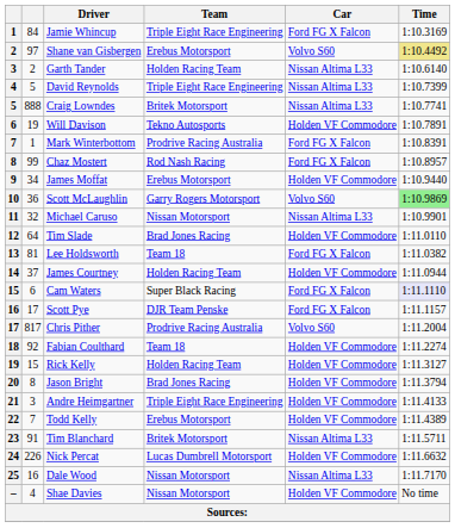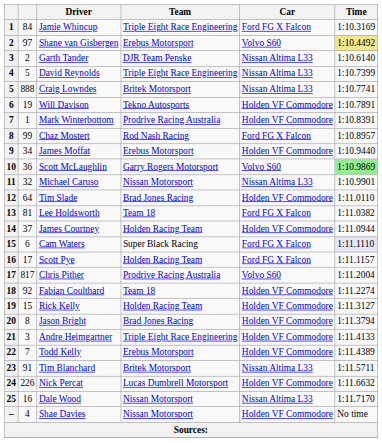Garth Tander | Team: Holden Racing Team -> DJR Team Penske
Mark Winterbottom | Car: Ford FG X Falcon -> Holden VF Commodore
Scott Pye | Team: DJR Team Penske -> Holden Racing Team
